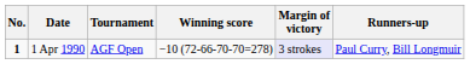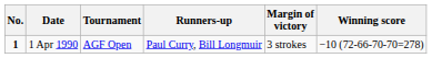columns swapped: Winning score <-> Runners-up
1 Apr 1990 | Margin of victory: lavender background -> no background
